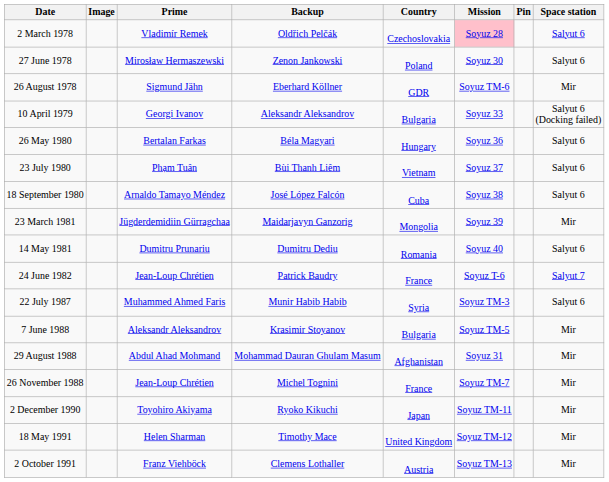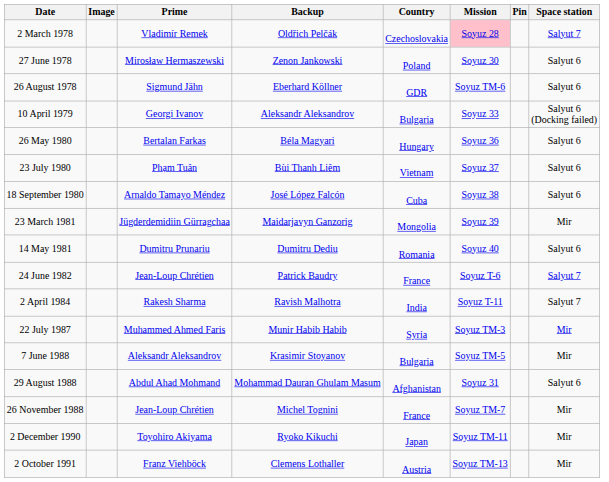2 March 1978 | Space station: Salyut 6 -> Salyut 7
26 August 1978 | Space station: Mir -> Salyut 6
+ row: 2 April 1984 | Rakesh Sharma | Ravish Malhotra | India | Soyuz T-11 | Salyut 7
22 July 1987 | Space station: Salyut 6 -> Mir
29 August 1988 | Space station: Mir -> Salyut 6
- row: 18 May 1991 | Helen Sharman | Timothy Mace | United Kingdom | Soyuz TM-12 | Mir
